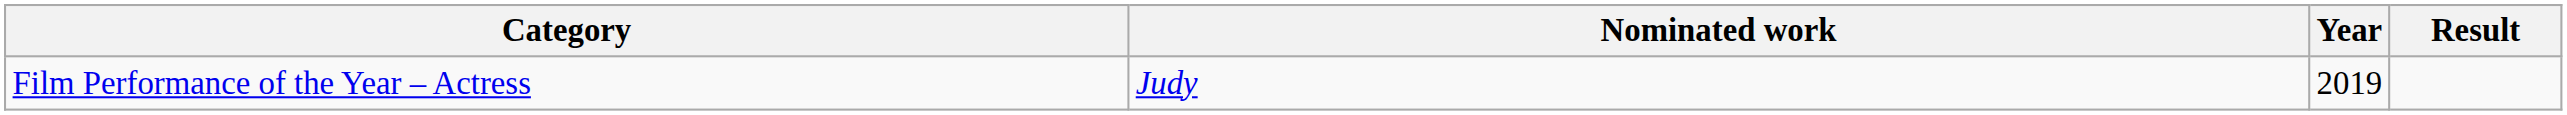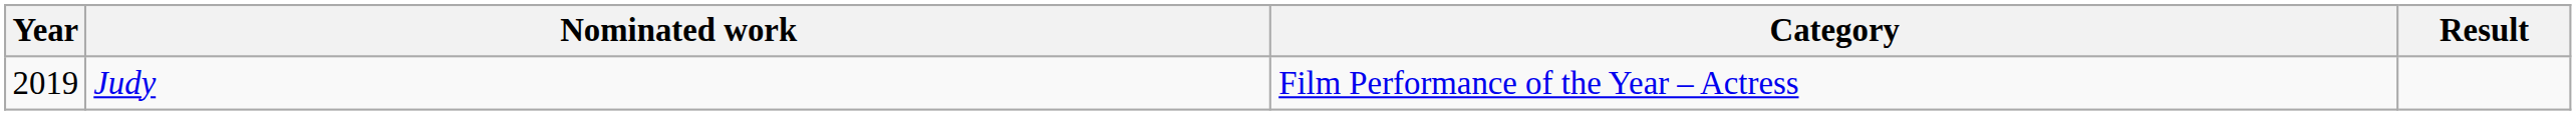columns swapped: Year <-> Category
